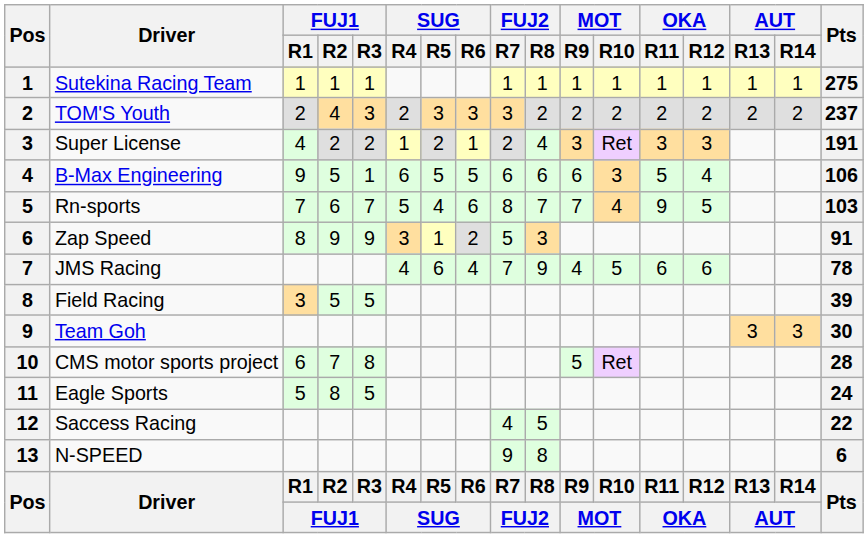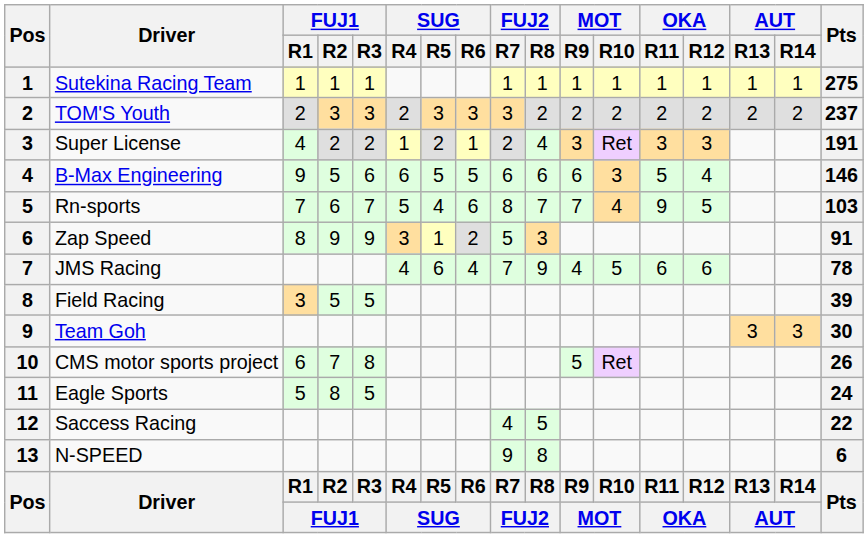TOM'S Youth | FUJ1 / R2: 4 -> 3
B-Max Engineering | FUJ1 / R3: 1 -> 6
B-Max Engineering | Pts: 106 -> 146
CMS motor sports project | Pts: 28 -> 26
